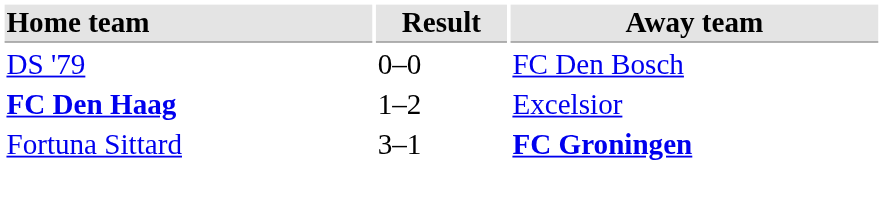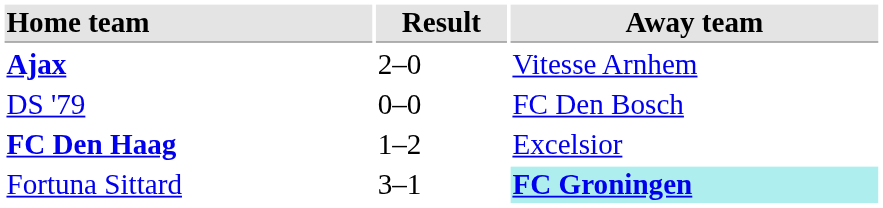+ row: Ajax | 2–0 | Vitesse Arnhem
Fortuna Sittard | Away team: no background -> paleturquoise background
